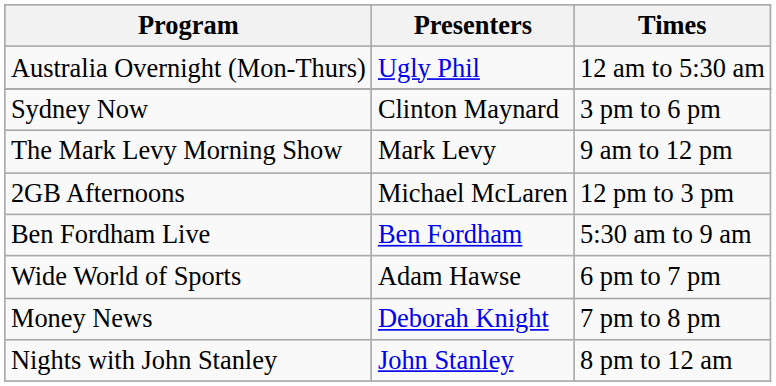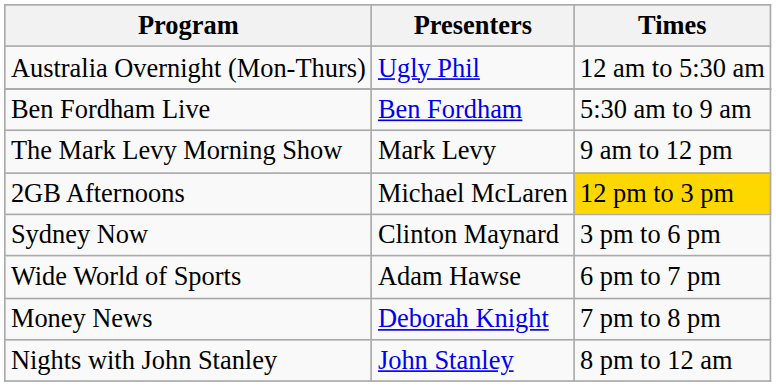rows swapped: Ben Fordham Live <-> Sydney Now
2GB Afternoons | Times: no background -> gold background
